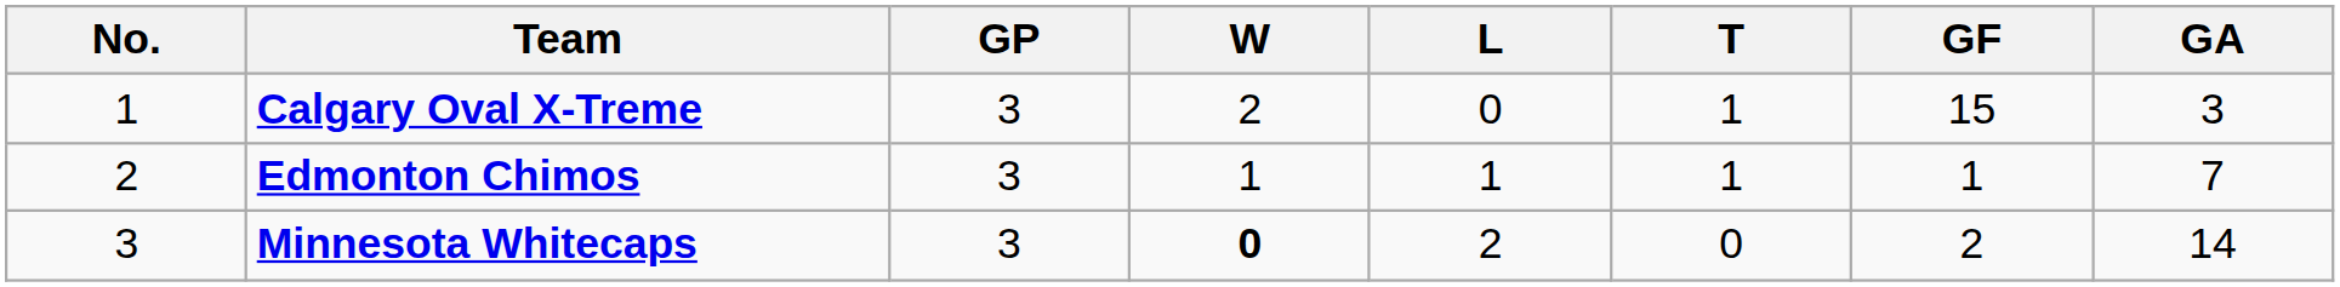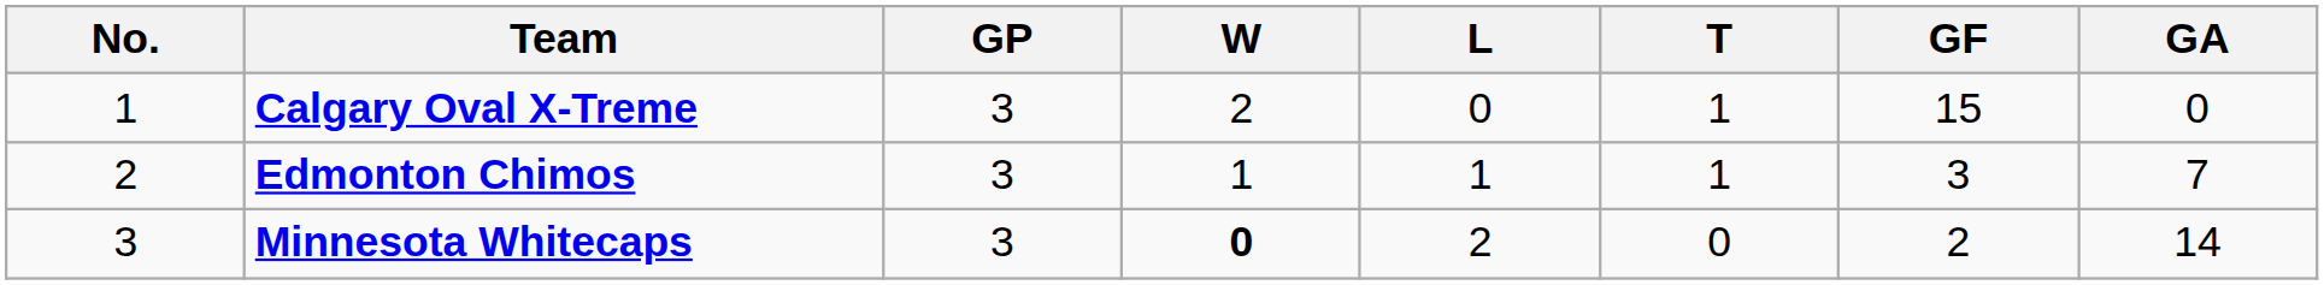Calgary Oval X-Treme | GA: 3 -> 0
Edmonton Chimos | GF: 1 -> 3
